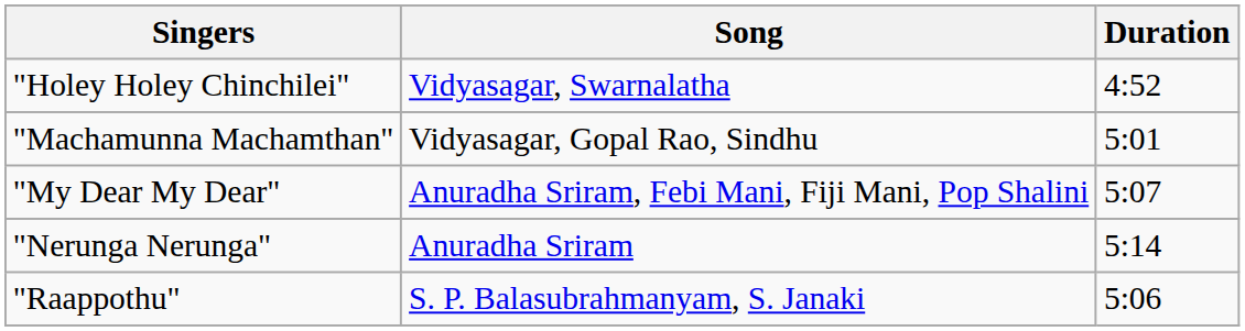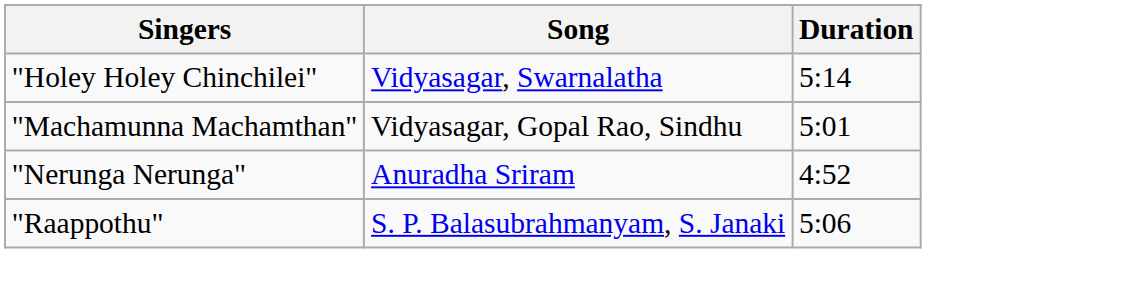"Holey Holey Chinchilei" | Duration: 4:52 -> 5:14
- row: "My Dear My Dear" | Anuradha Sriram, Febi Mani, Fiji Mani, Pop Shalini | 5:07
"Nerunga Nerunga" | Duration: 5:14 -> 4:52
